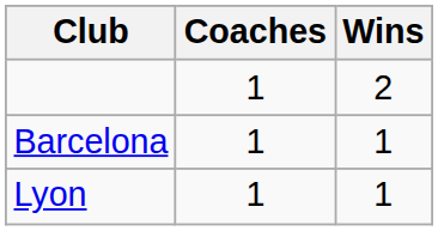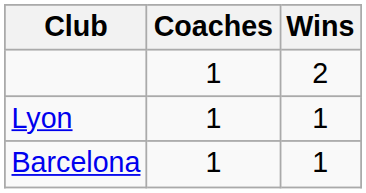rows swapped: Lyon <-> Barcelona
